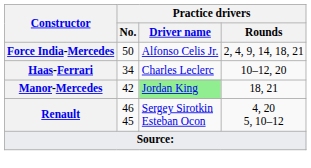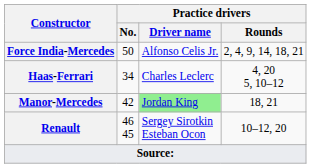Haas-Ferrari | Practice drivers / Rounds: 10–12, 20 -> 4, 20 5, 10–12
Renault | Practice drivers / Rounds: 4, 20 5, 10–12 -> 10–12, 20
